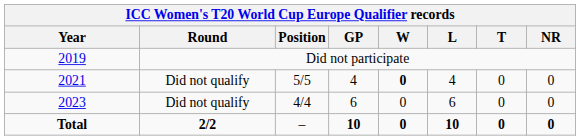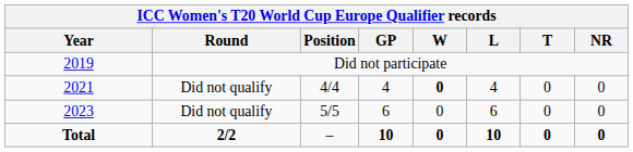2021 | Position: 5/5 -> 4/4
2023 | Position: 4/4 -> 5/5
